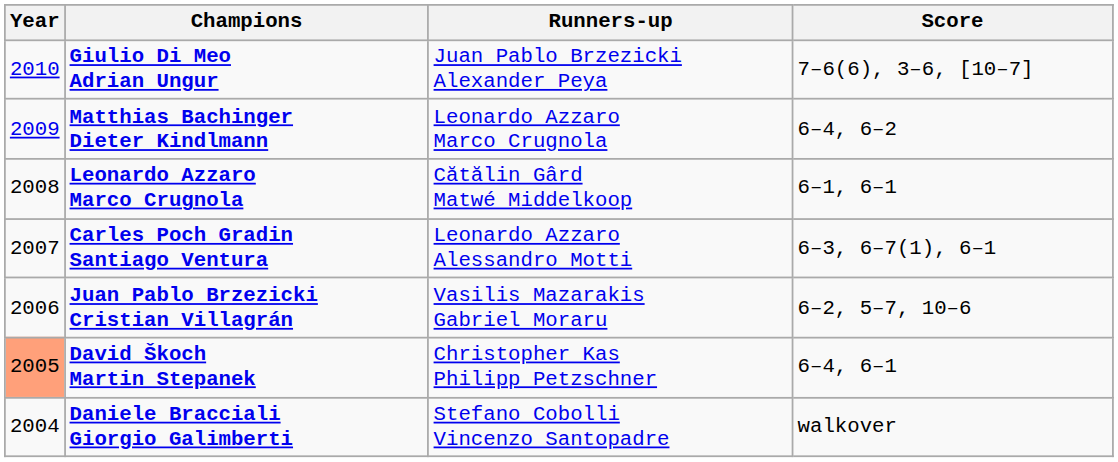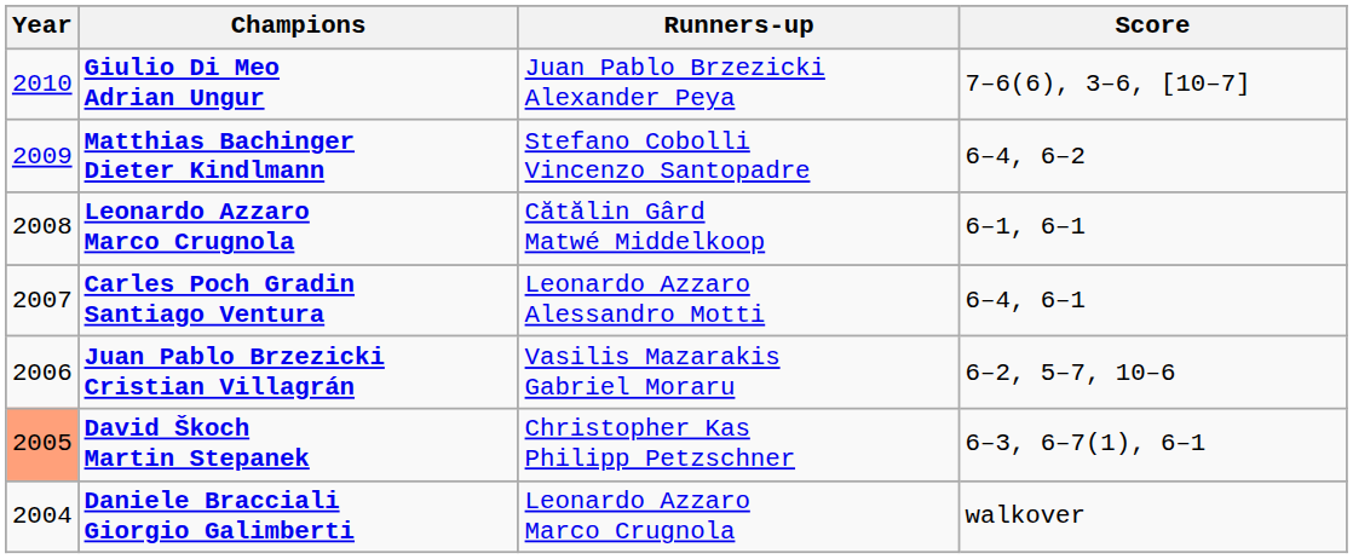Matthias Bachinger Dieter Kindlmann | Runners-up: Leonardo Azzaro Marco Crugnola -> Stefano Cobolli Vincenzo Santopadre
Carles Poch Gradin Santiago Ventura | Score: 6–3, 6–7(1), 6–1 -> 6–4, 6–1
David Škoch Martin Stepanek | Score: 6–4, 6–1 -> 6–3, 6–7(1), 6–1
Daniele Bracciali Giorgio Galimberti | Runners-up: Stefano Cobolli Vincenzo Santopadre -> Leonardo Azzaro Marco Crugnola
